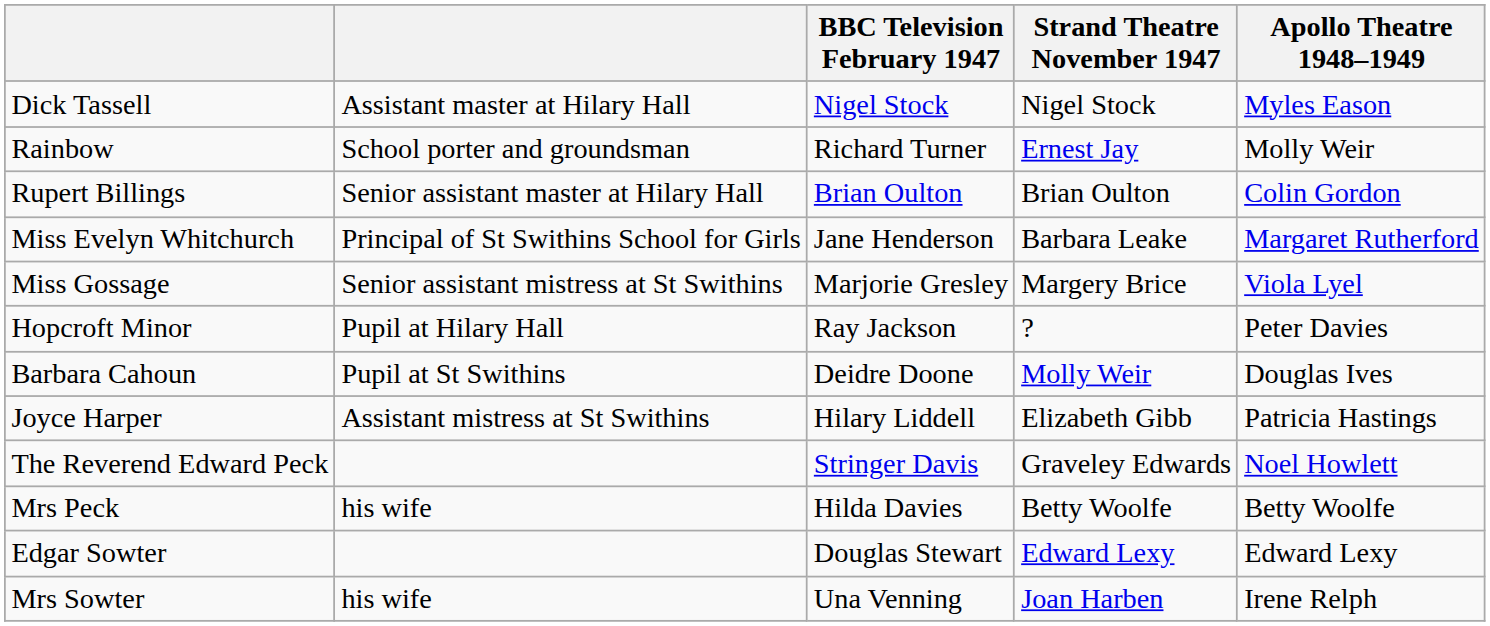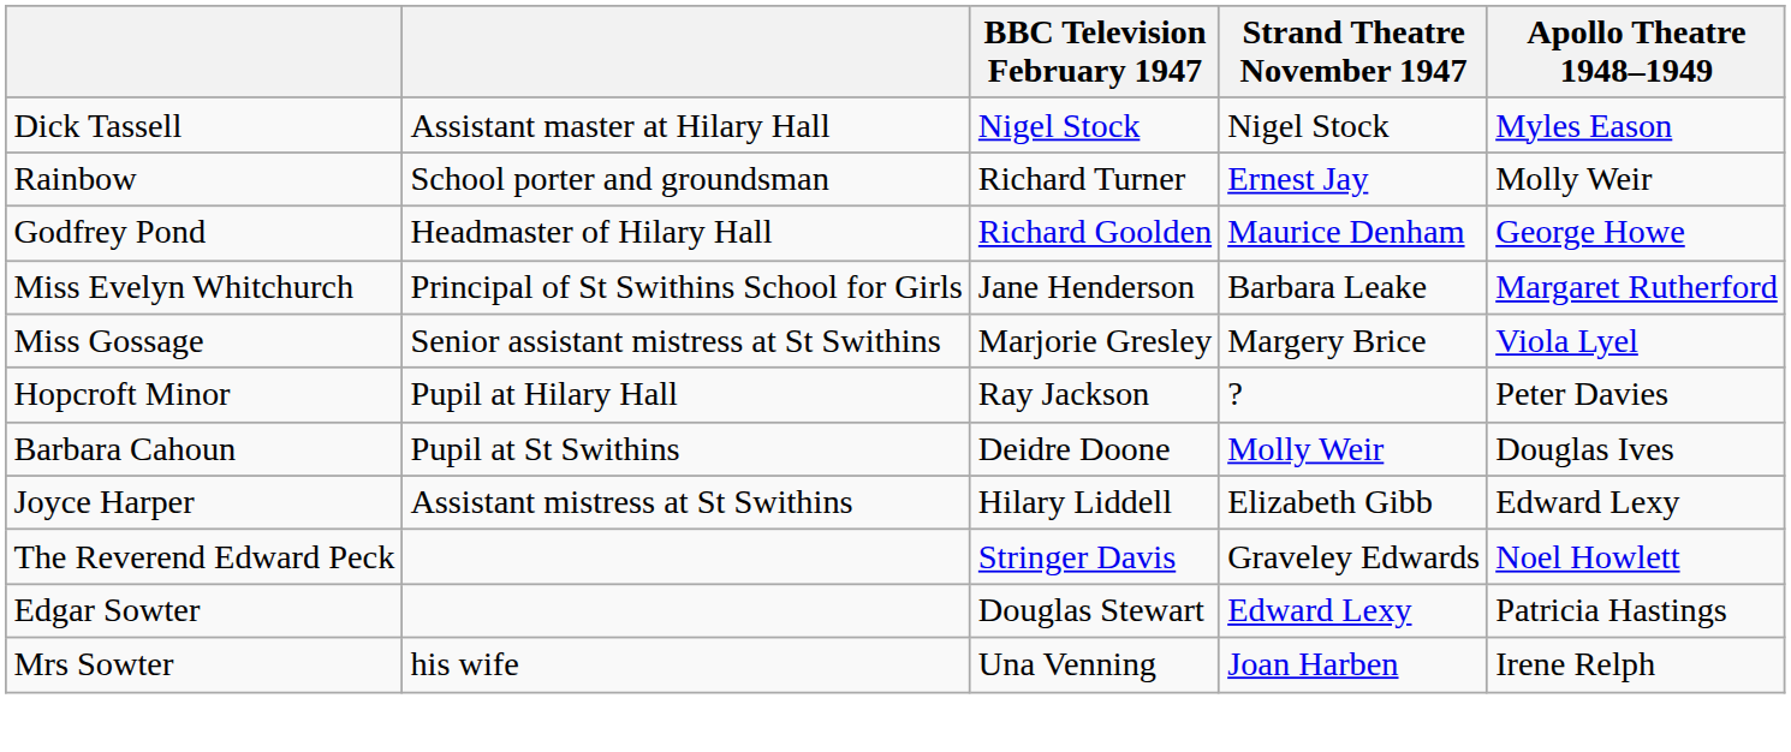- row: Rupert Billings | Senior assistant master at Hilary Hall | Brian Oulton | Brian Oulton | Colin Gordon
+ row: Godfrey Pond | Headmaster of Hilary Hall | Richard Goolden | Maurice Denham | George Howe
Joyce Harper | Apollo Theatre 1948–1949: Patricia Hastings -> Edward Lexy
- row: Mrs Peck | his wife | Hilda Davies | Betty Woolfe | Betty Woolfe
Edgar Sowter | Apollo Theatre 1948–1949: Edward Lexy -> Patricia Hastings
